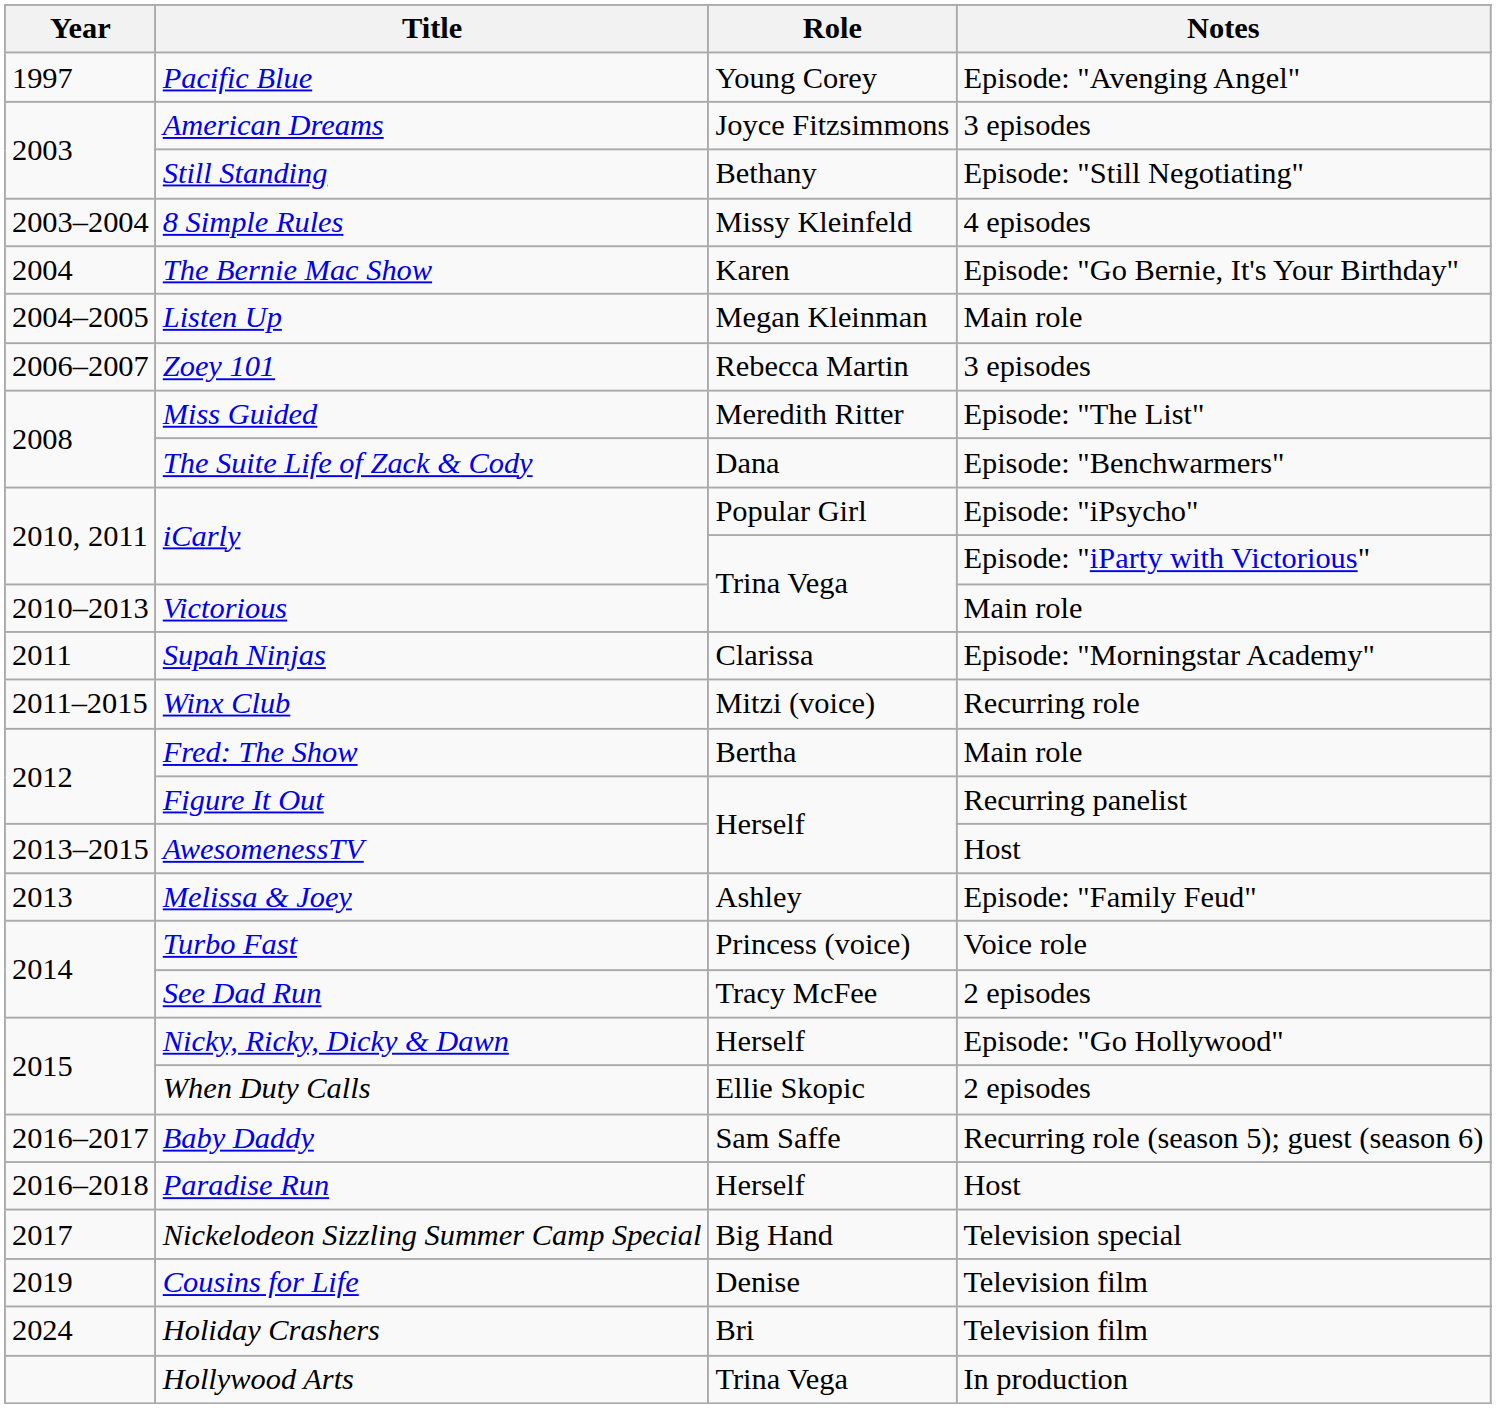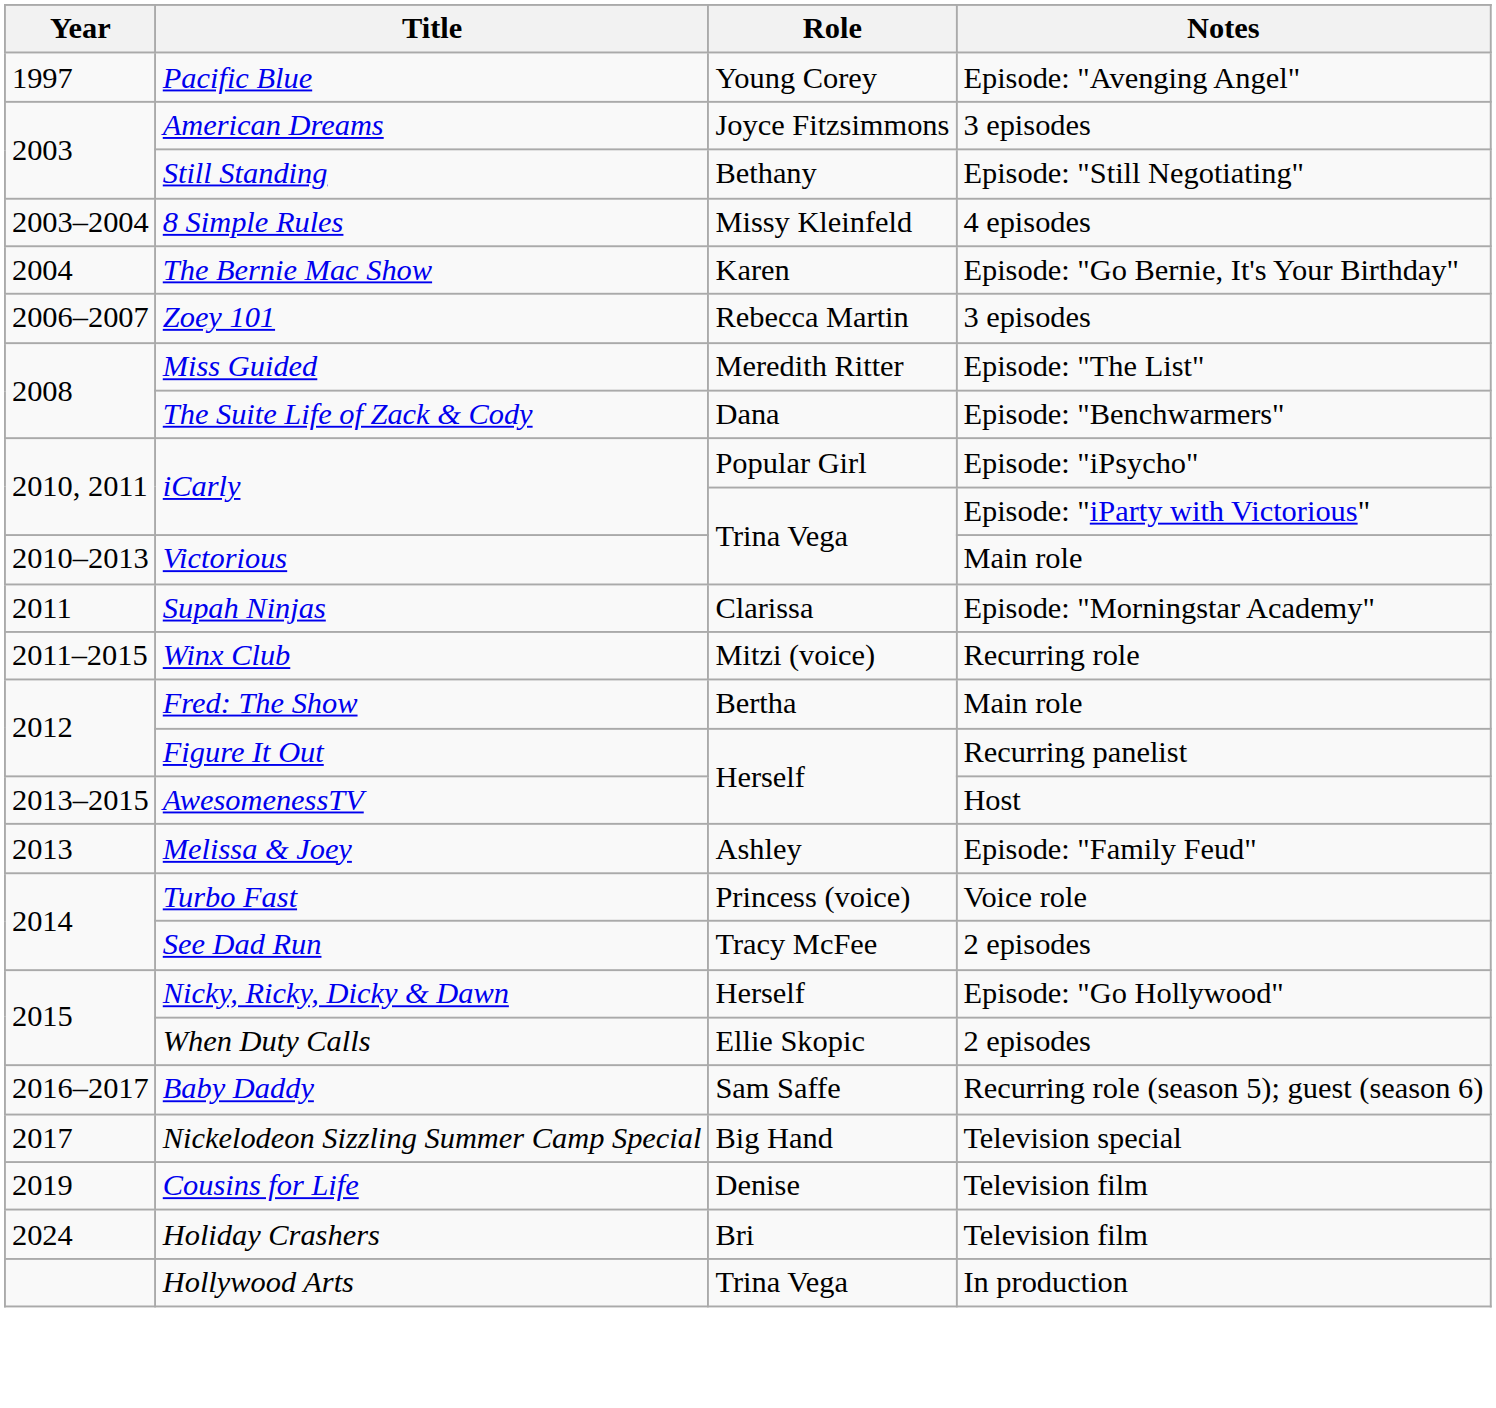- row: 2004–2005 | Listen Up | Megan Kleinman | Main role
- row: 2016–2018 | Paradise Run | Herself | Host
